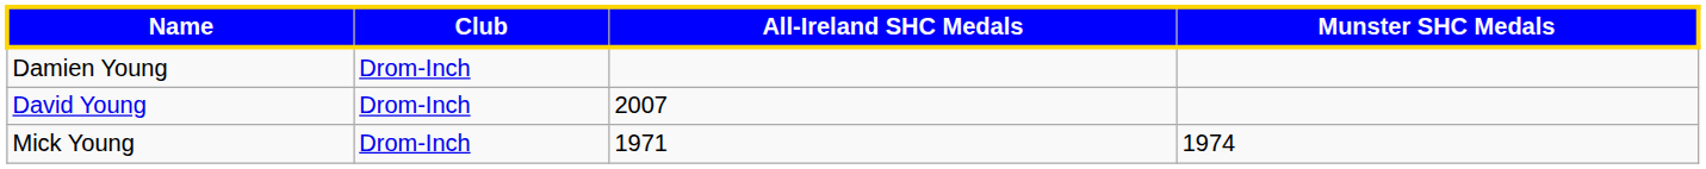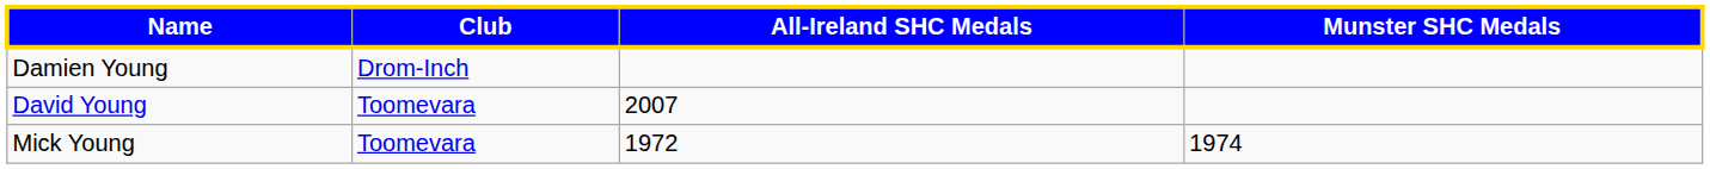David Young | Club: Drom-Inch -> Toomevara
Mick Young | Club: Drom-Inch -> Toomevara
Mick Young | All-Ireland SHC Medals: 1971 -> 1972
